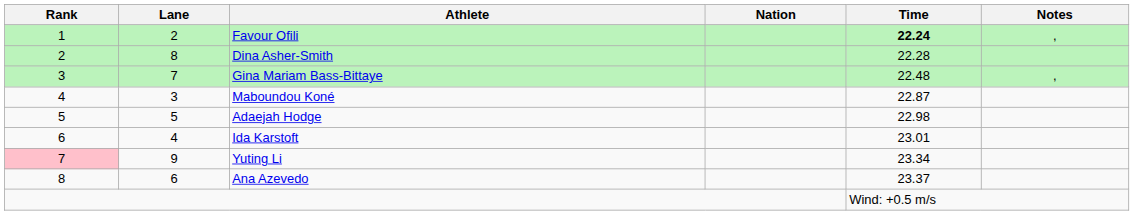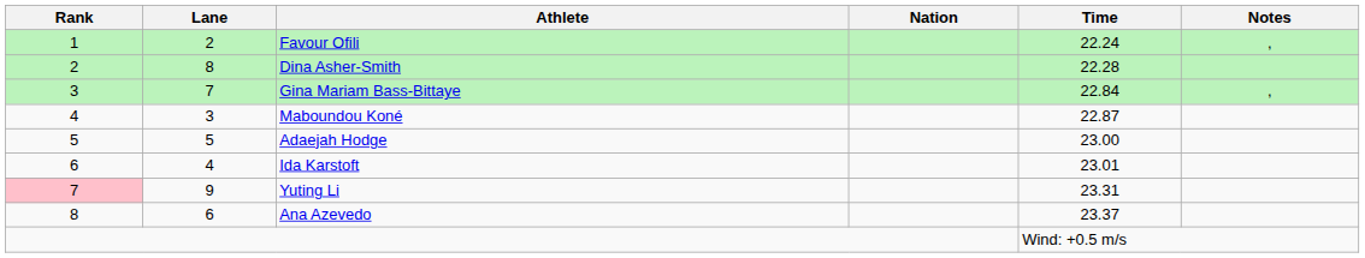Favour Ofili | Time: bold -> normal
Gina Mariam Bass-Bittaye | Time: 22.48 -> 22.84
Adaejah Hodge | Time: 22.98 -> 23.00
Yuting Li | Time: 23.34 -> 23.31
